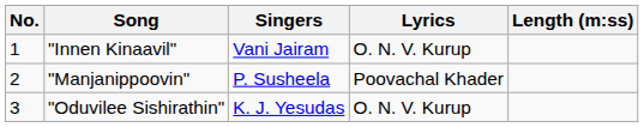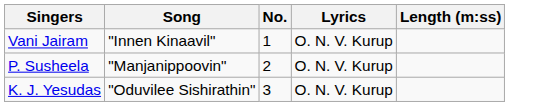columns swapped: No. <-> Singers
"Manjanippoovin" | Lyrics: Poovachal Khader -> O. N. V. Kurup
